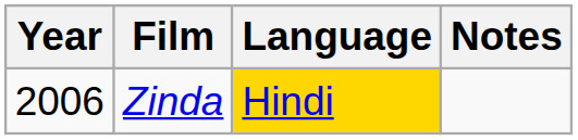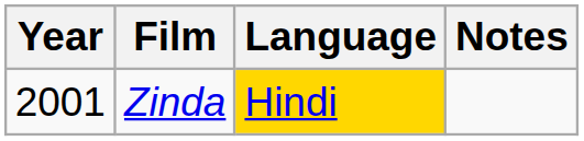Zinda | Year: 2006 -> 2001
